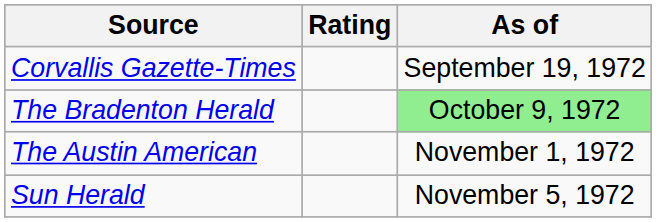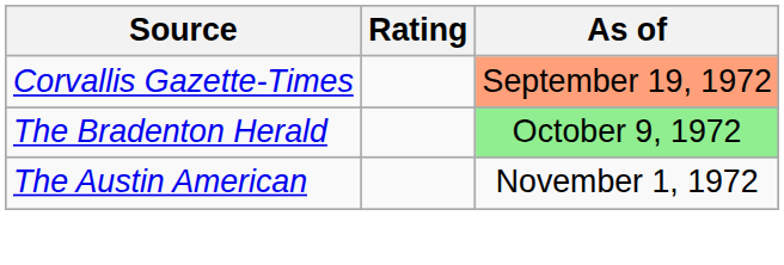Corvallis Gazette-Times | As of: no background -> lightsalmon background
- row: Sun Herald | November 5, 1972
